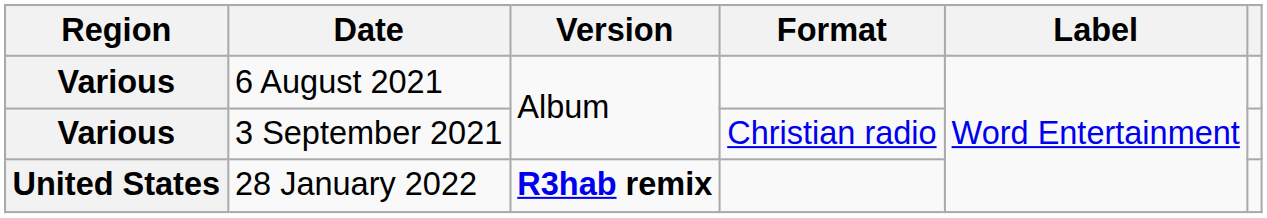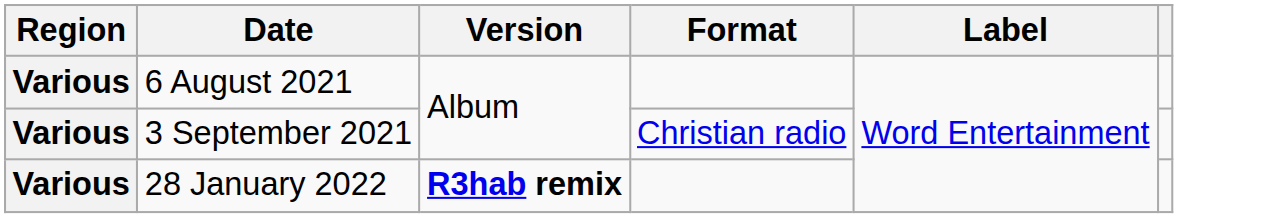28 January 2022 | Region: United States -> Various
